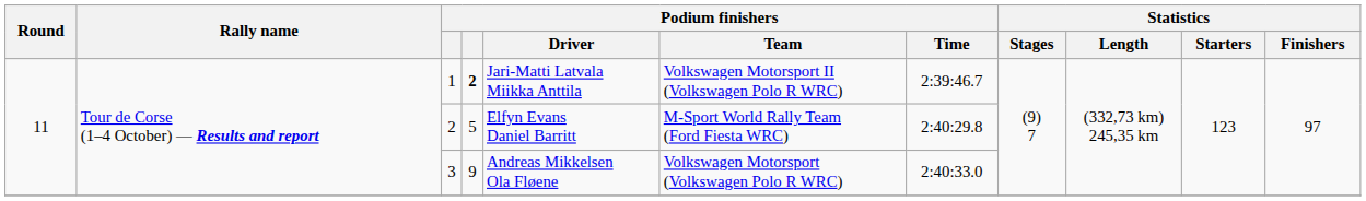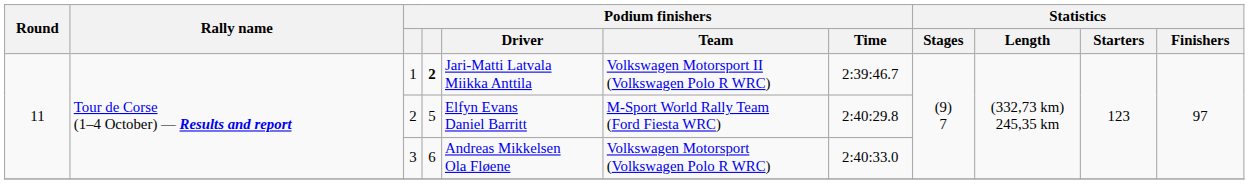3 | column 4: 9 -> 6
